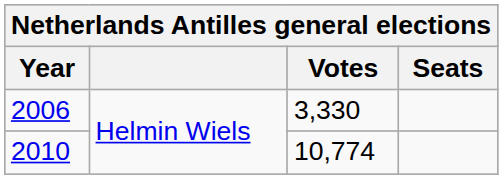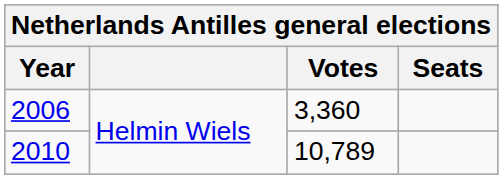2006 | Votes: 3,330 -> 3,360
2010 | Votes: 10,774 -> 10,789
